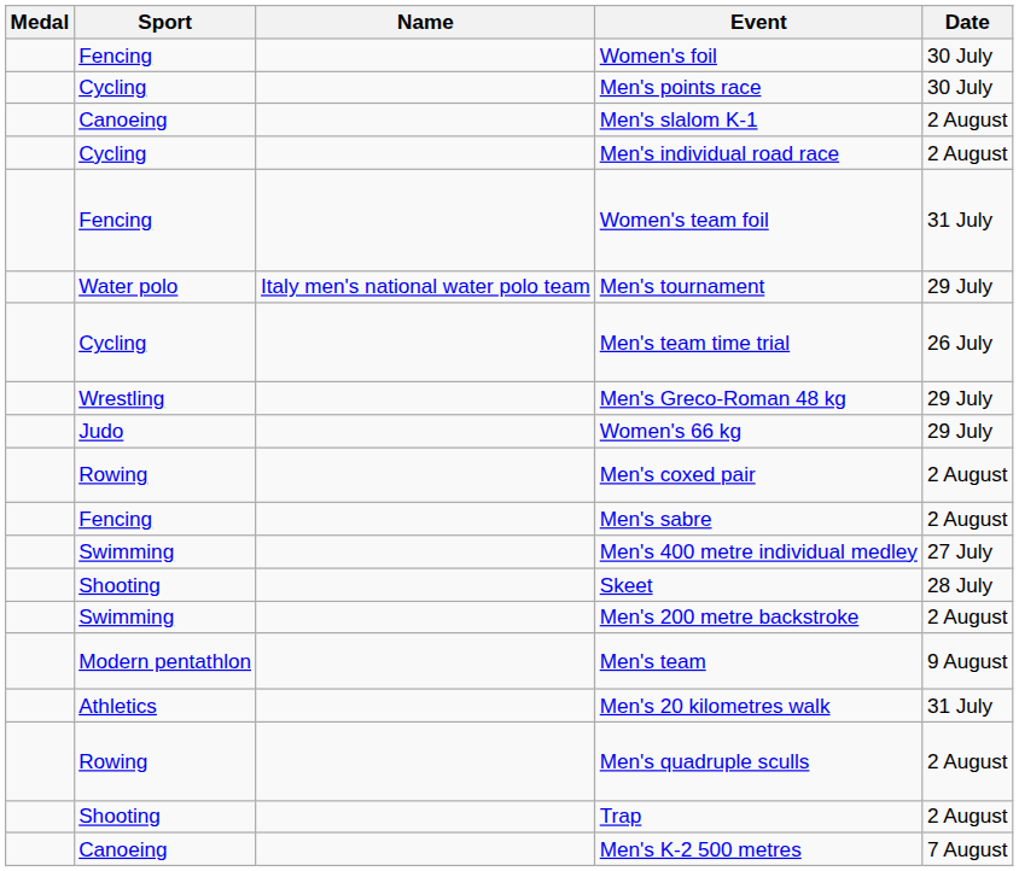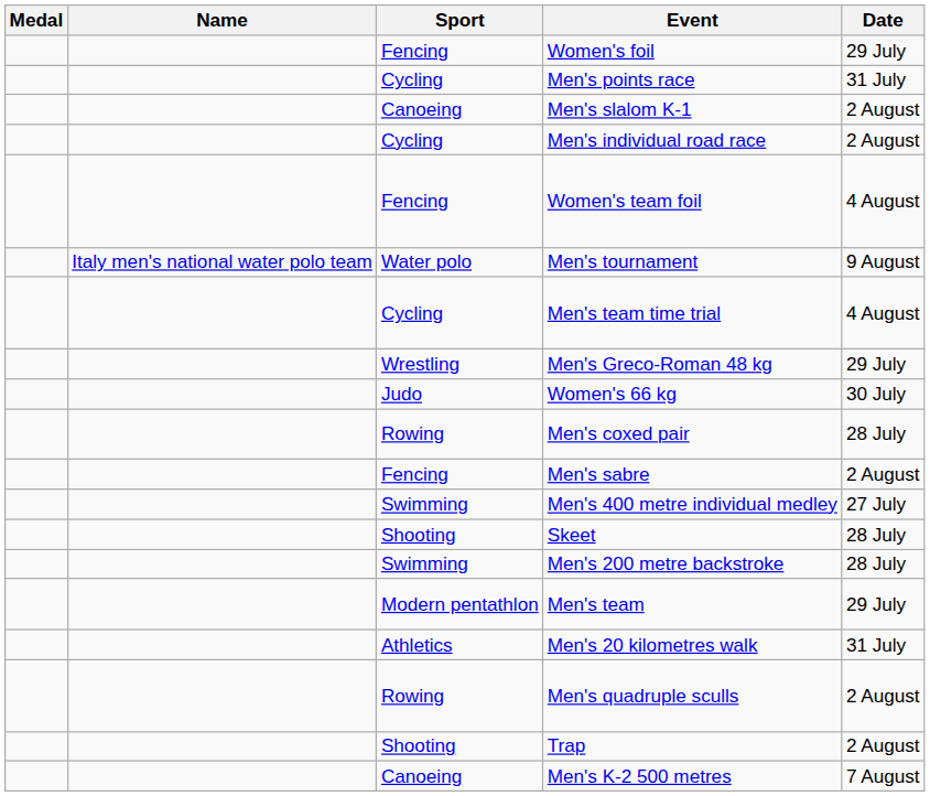columns swapped: Name <-> Sport
Women's foil | Date: 30 July -> 29 July
Men's points race | Date: 30 July -> 31 July
Women's team foil | Date: 31 July -> 4 August
Men's tournament | Date: 29 July -> 9 August
Men's team time trial | Date: 26 July -> 4 August
Women's 66 kg | Date: 29 July -> 30 July
Men's coxed pair | Date: 2 August -> 28 July
Men's 200 metre backstroke | Date: 2 August -> 28 July
Men's team | Date: 9 August -> 29 July
